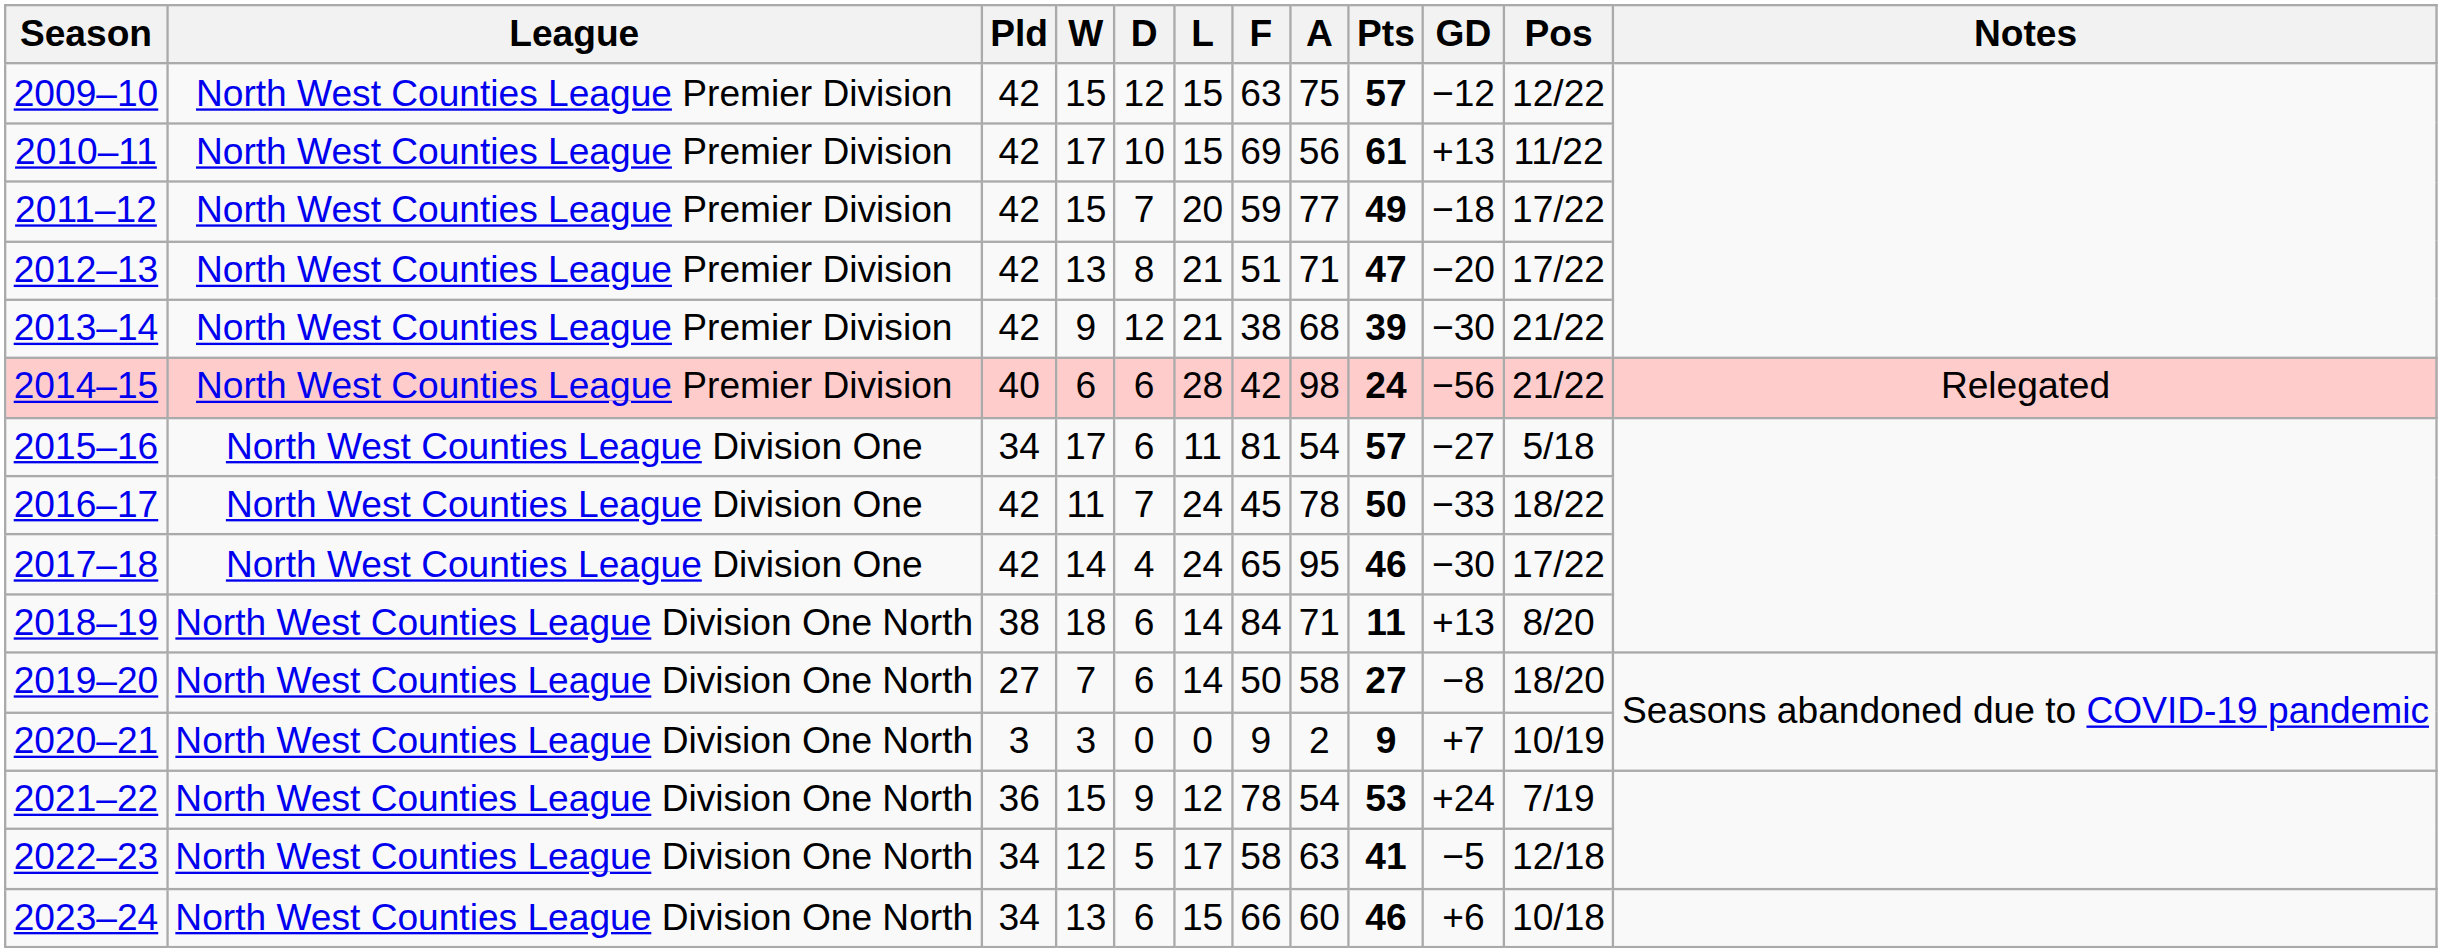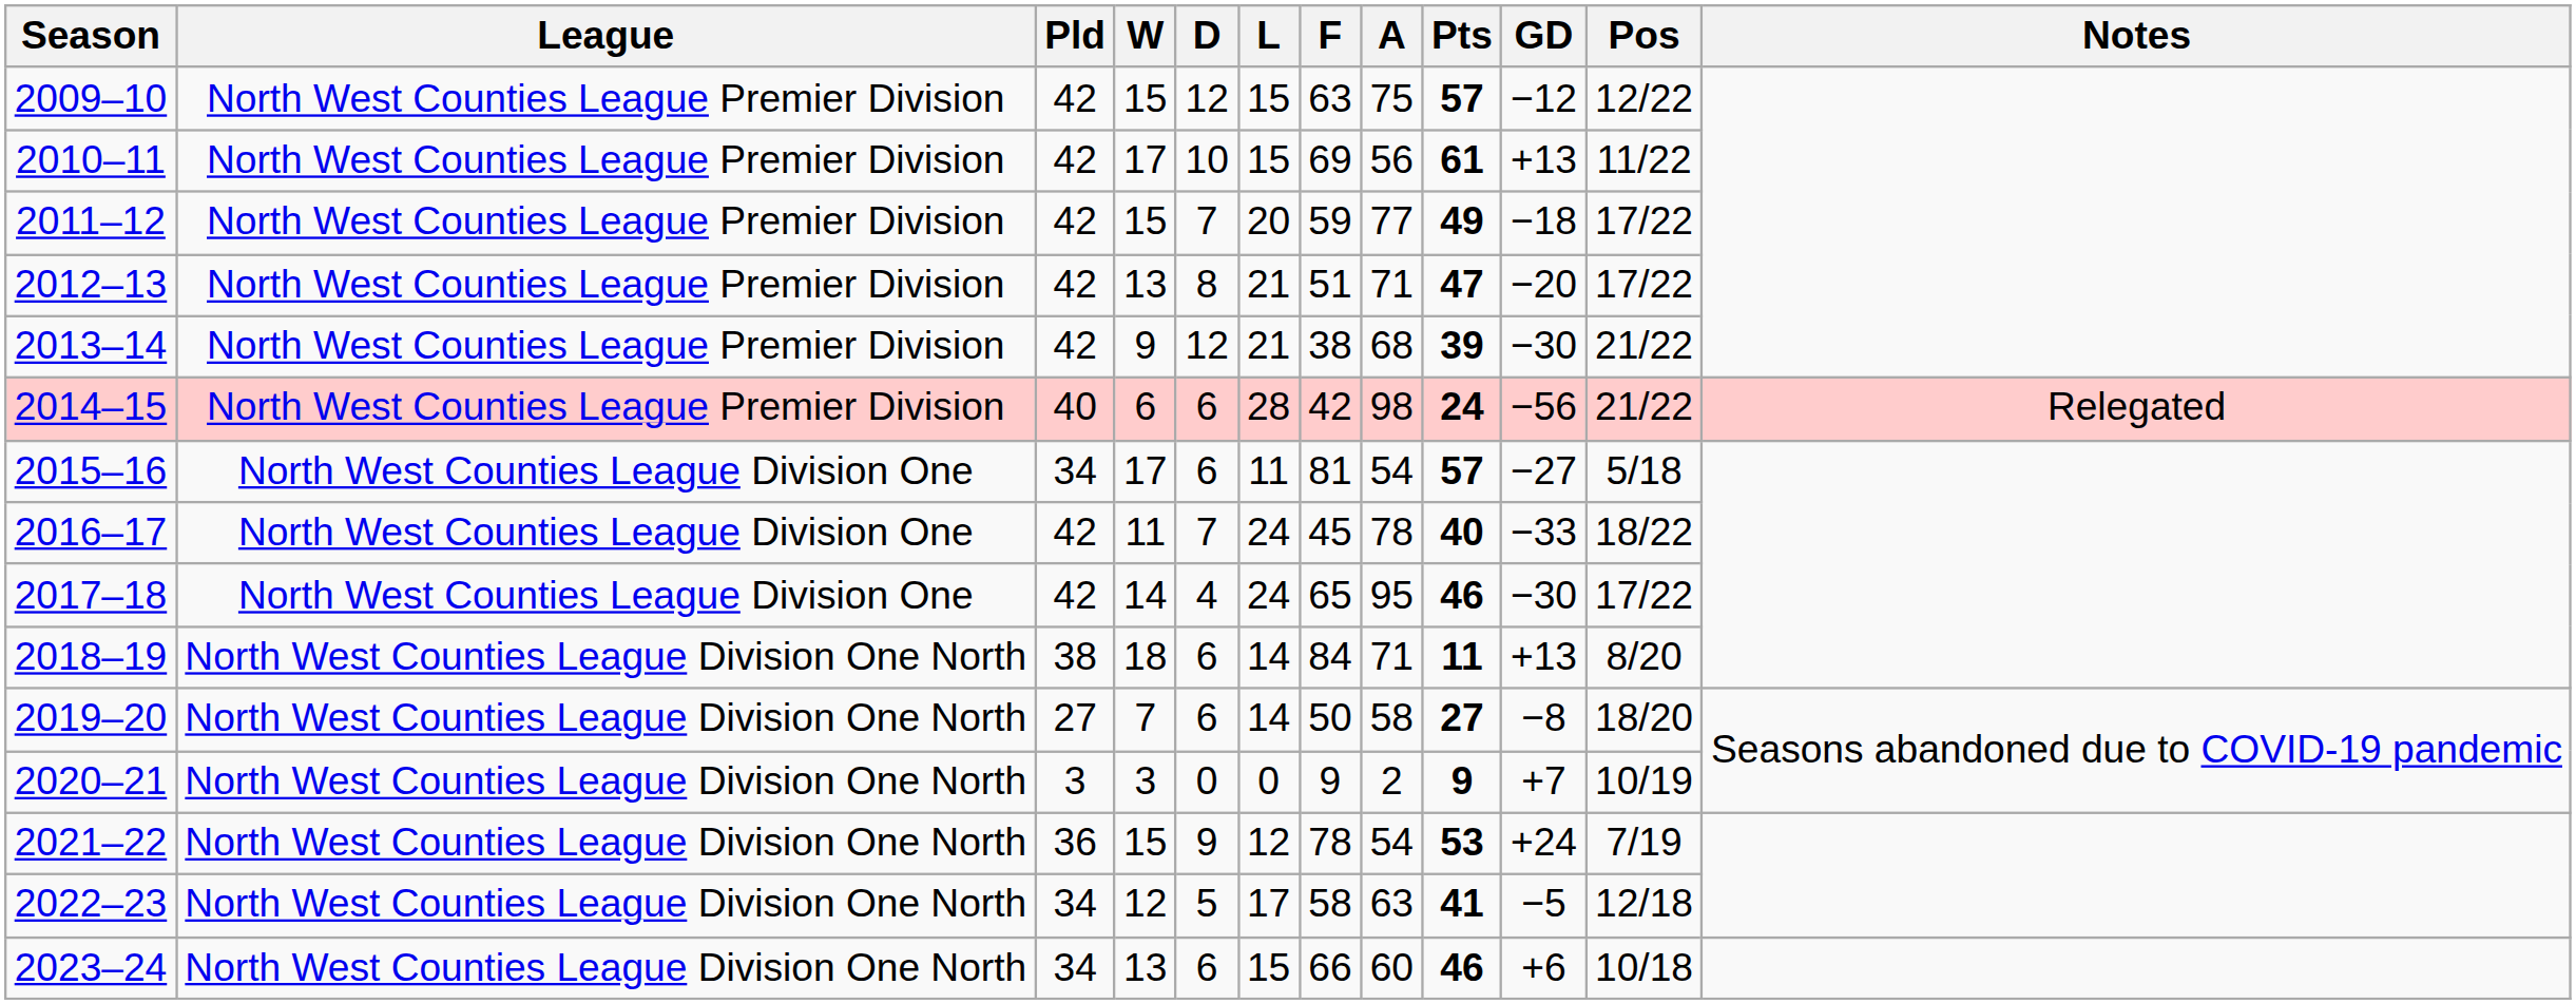2016–17 | Pts: 50 -> 40
